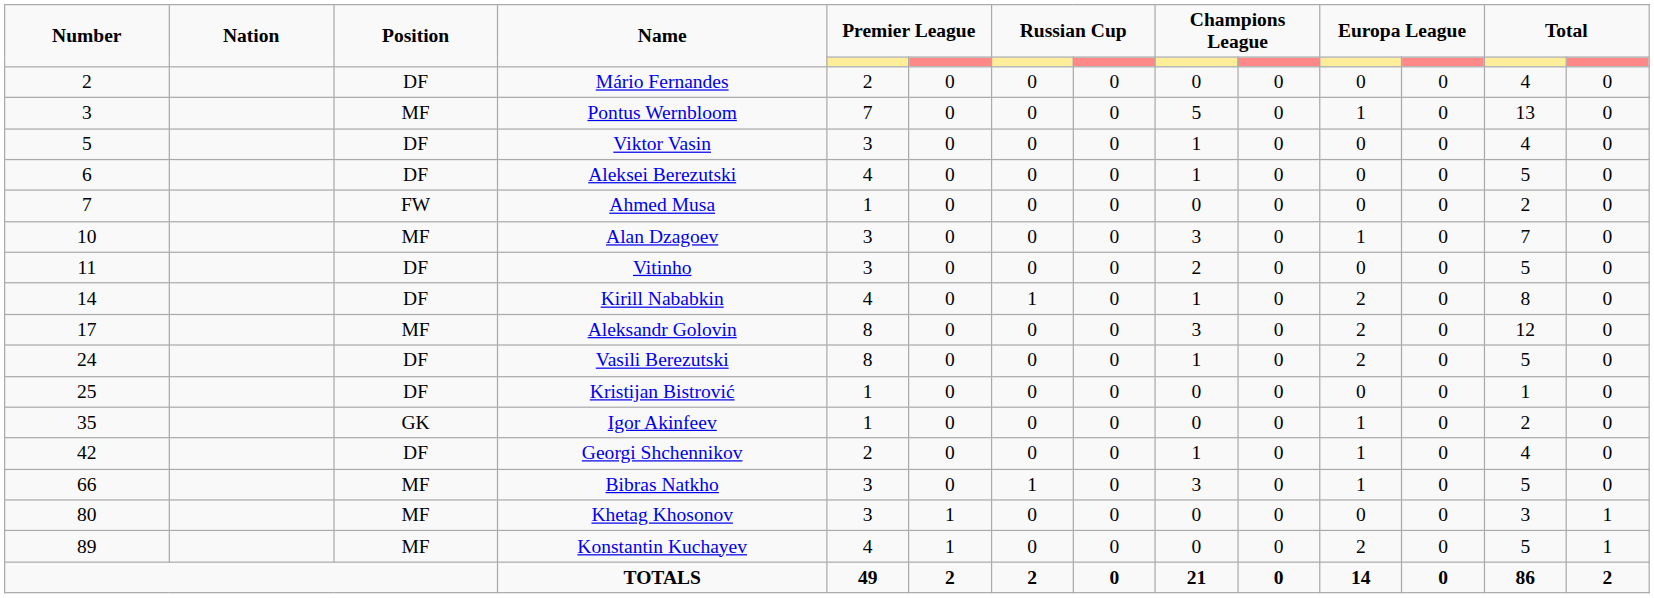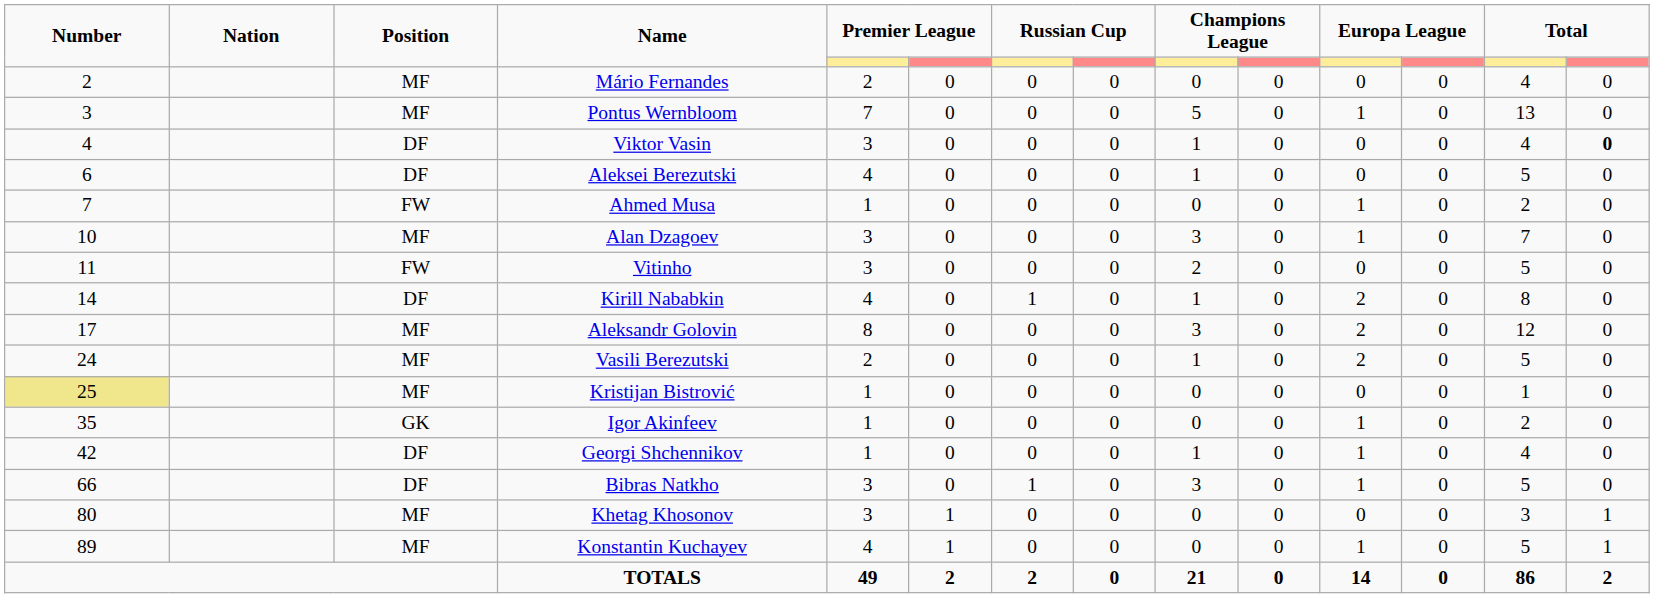Mário Fernandes | Position: DF -> MF
Viktor Vasin | Number: 5 -> 4
Viktor Vasin | column 14: normal -> bold
Ahmed Musa | column 11: 0 -> 1
Vitinho | Position: DF -> FW
Vasili Berezutski | Position: DF -> MF
Vasili Berezutski | column 5: 8 -> 2
Kristijan Bistrović | Number: no background -> khaki background
Kristijan Bistrović | Position: DF -> MF
Georgi Shchennikov | column 5: 2 -> 1
Bibras Natkho | Position: MF -> DF
Konstantin Kuchayev | column 11: 2 -> 1
